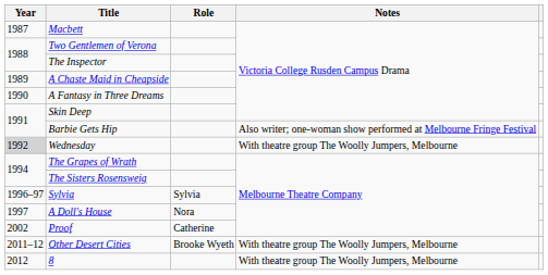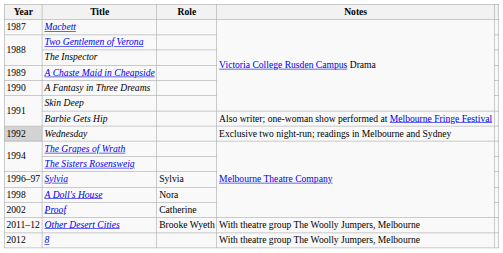Wednesday | Notes: With theatre group The Woolly Jumpers, Melbourne -> Exclusive two night-run; readings in Melbourne and Sydney
A Doll's House | Year: 1997 -> 1998
